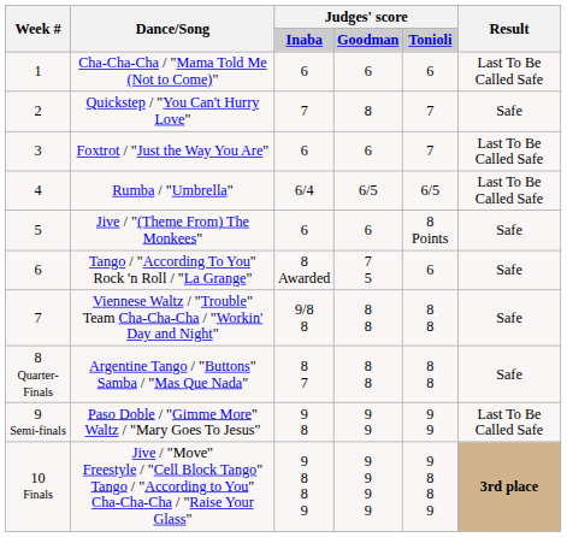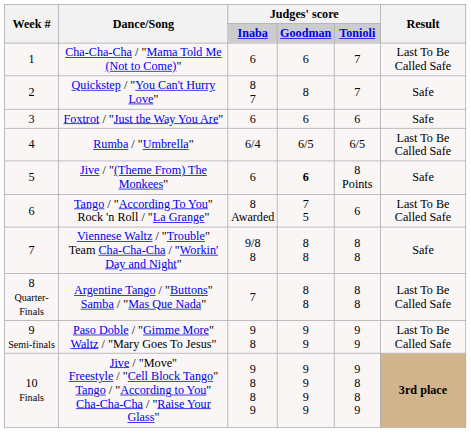Cha-Cha-Cha / "Mama Told Me (Not to Come)" | column 5: 6 -> 7
Quickstep / "You Can't Hurry Love" | column 3: 7 -> 8 7
Foxtrot / "Just the Way You Are" | column 5: 7 -> 6
Foxtrot / "Just the Way You Are" | Result: Last To Be Called Safe -> Safe
Jive / "(Theme From) The Monkees" | column 4: normal -> bold
Tango / "According To You" Rock 'n Roll / "La Grange" | Result: Safe -> Last To Be Called Safe
Argentine Tango / "Buttons" Samba / "Mas Que Nada" | column 3: 8 7 -> 7
Argentine Tango / "Buttons" Samba / "Mas Que Nada" | Result: Safe -> Last To Be Called Safe
